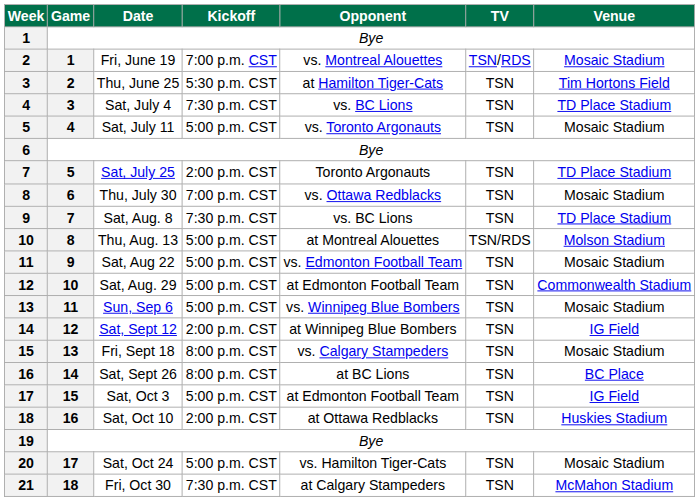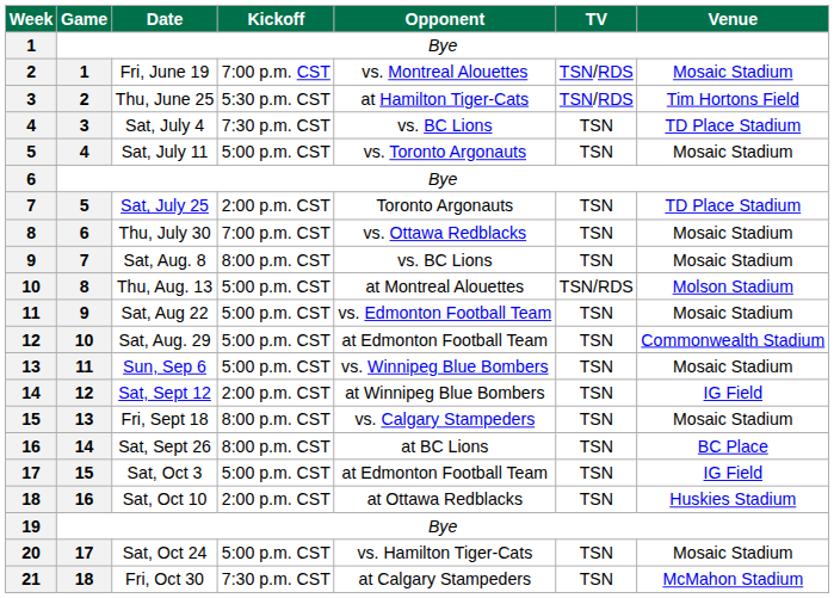Thu, June 25 | TV: TSN -> TSN/RDS
Sat, Aug. 8 | Kickoff: 7:30 p.m. CST -> 8:00 p.m. CST
Sat, Aug. 8 | Venue: TD Place Stadium -> Mosaic Stadium
